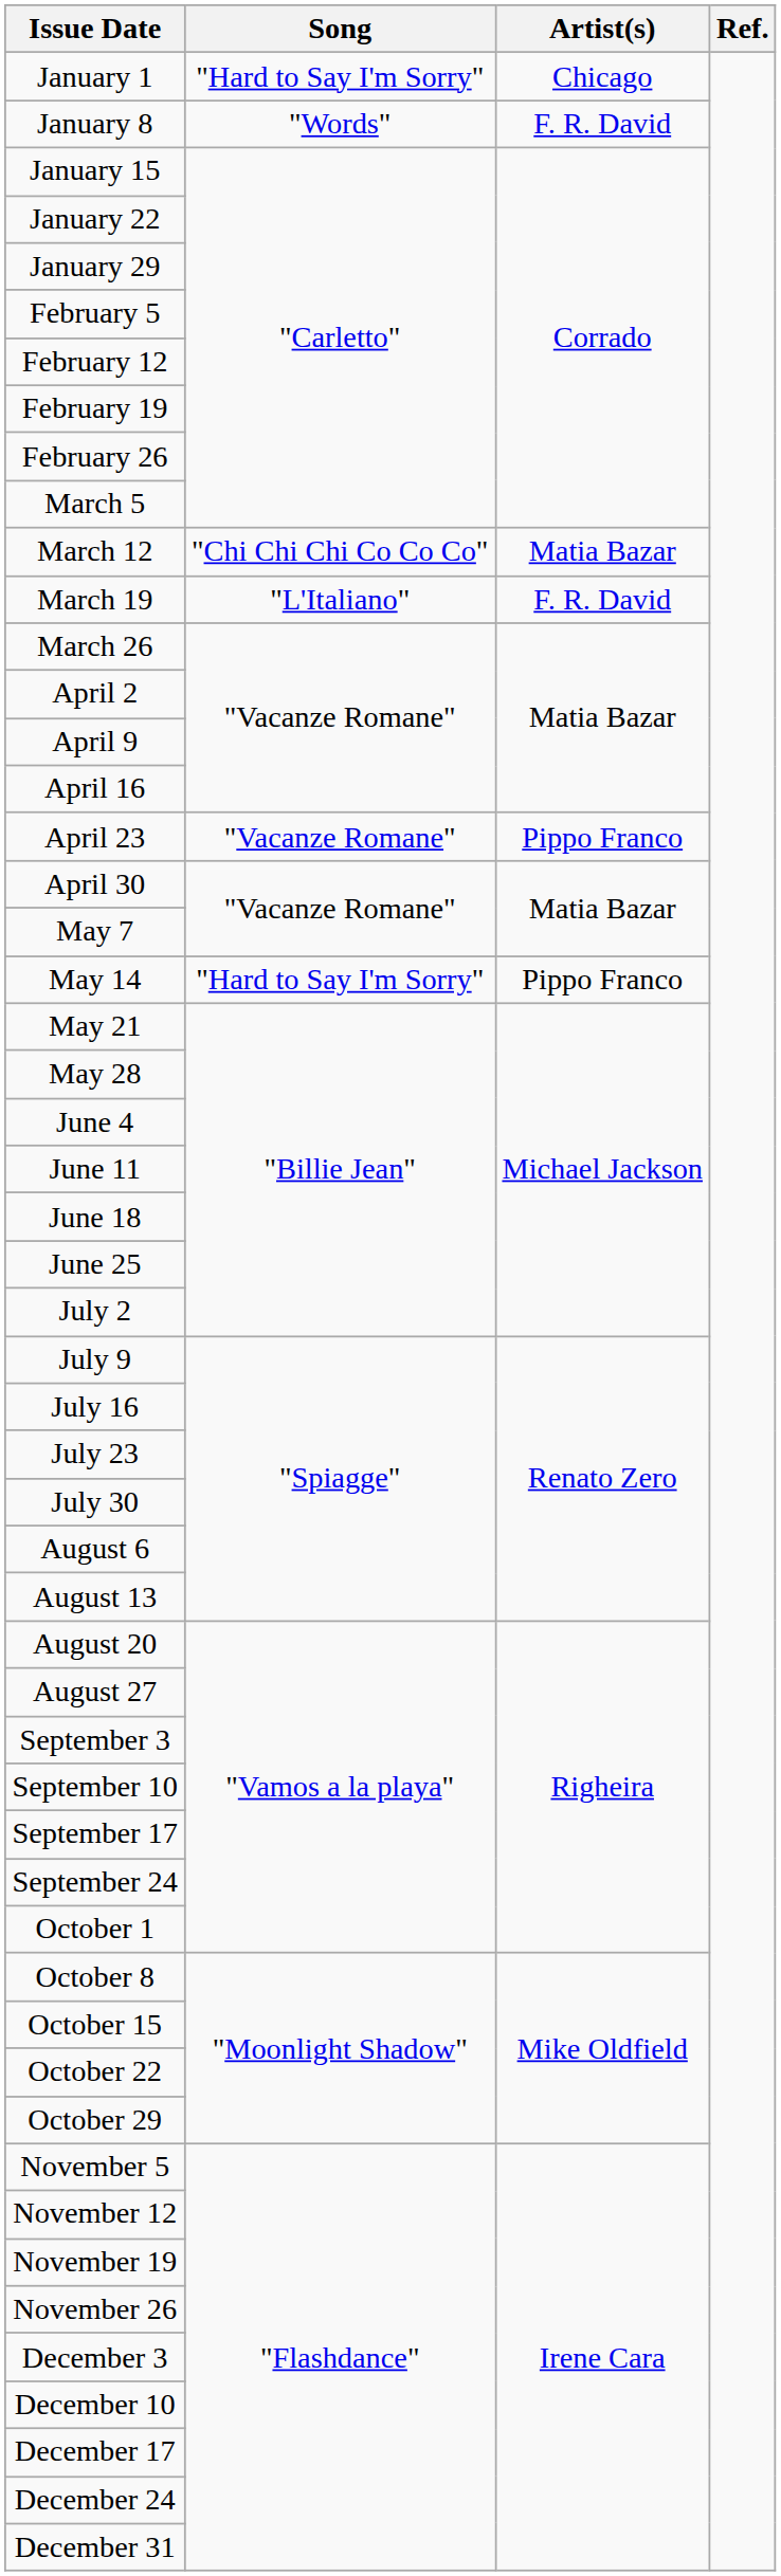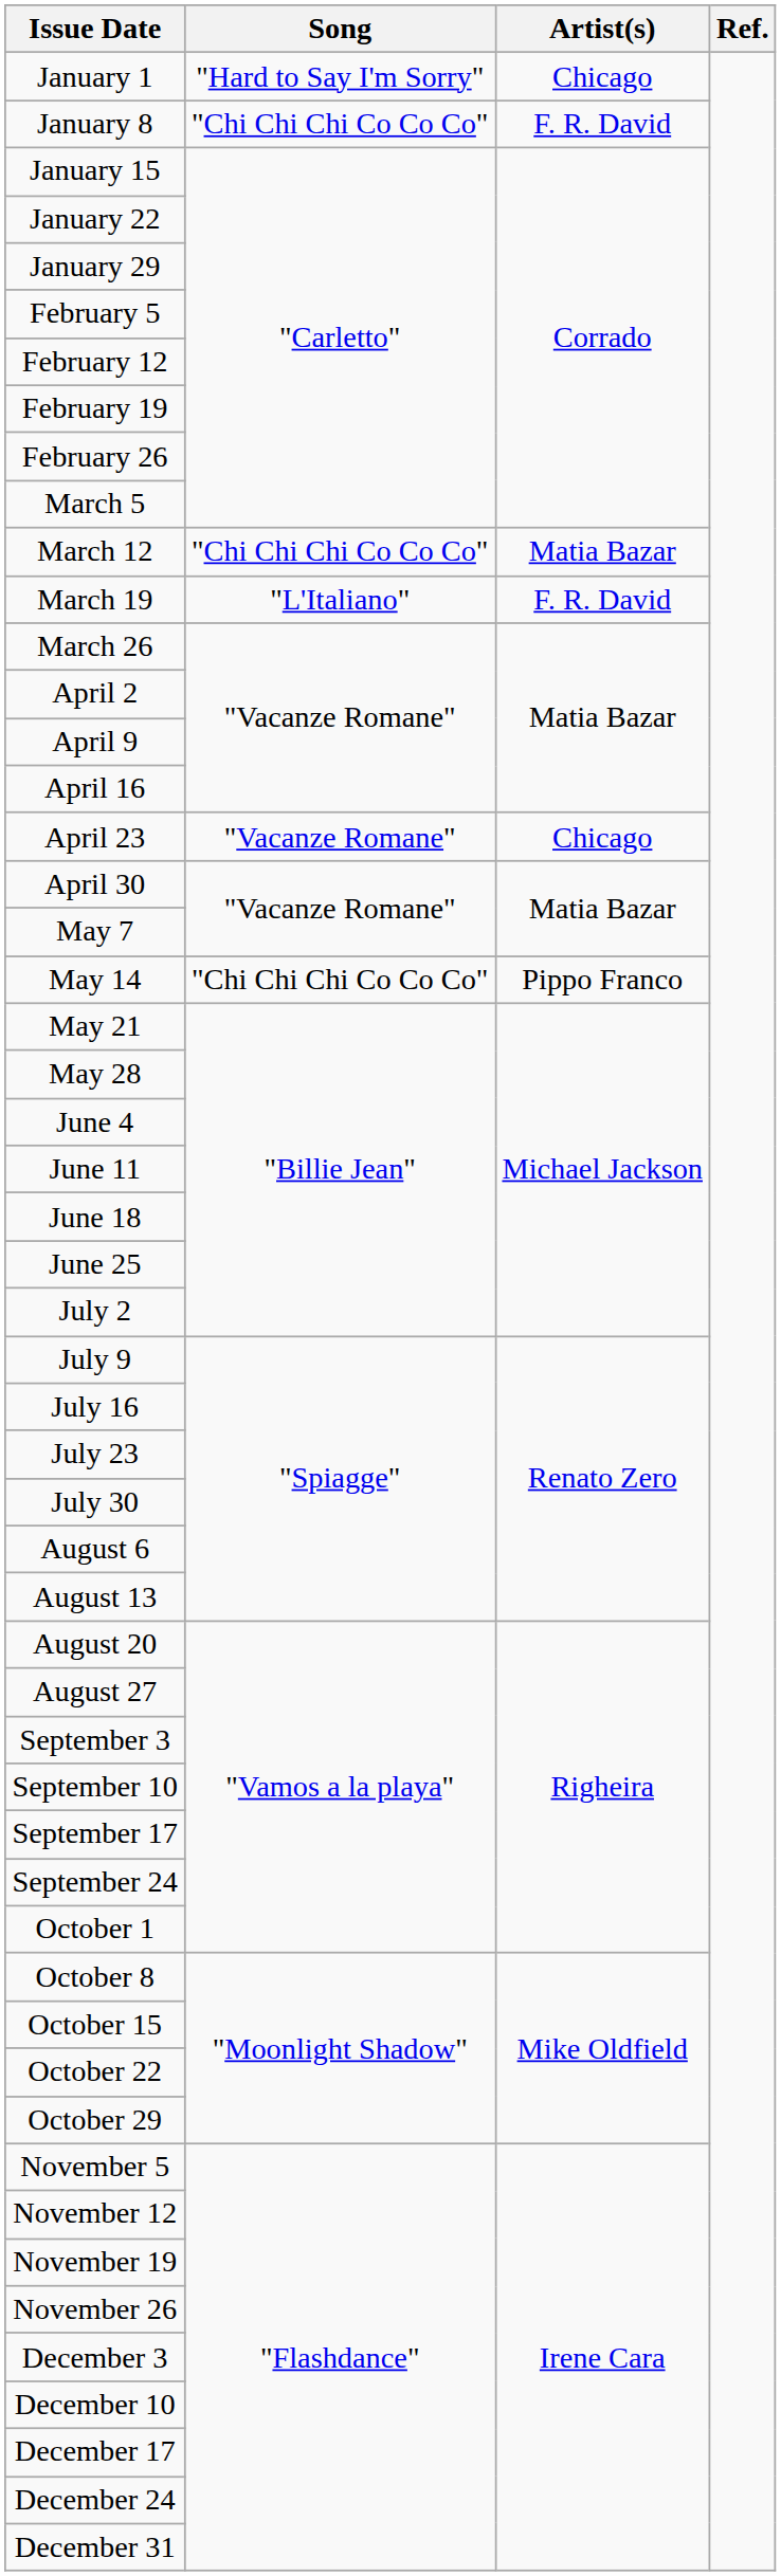January 8 | Song: "Words" -> "Chi Chi Chi Co Co Co"
April 23 | Artist(s): Pippo Franco -> Chicago
May 14 | Song: "Hard to Say I'm Sorry" -> "Chi Chi Chi Co Co Co"
